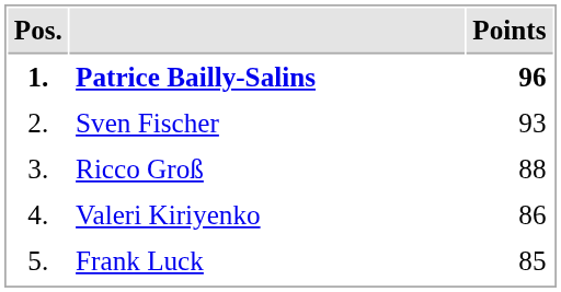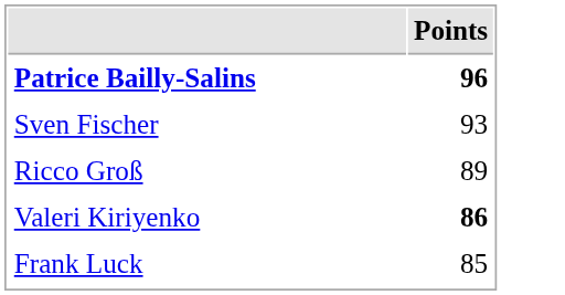- column: Pos. | 1. | 2. | 3. | 4. | 5.
Ricco Groß | Points: 88 -> 89
Valeri Kiriyenko | Points: normal -> bold
